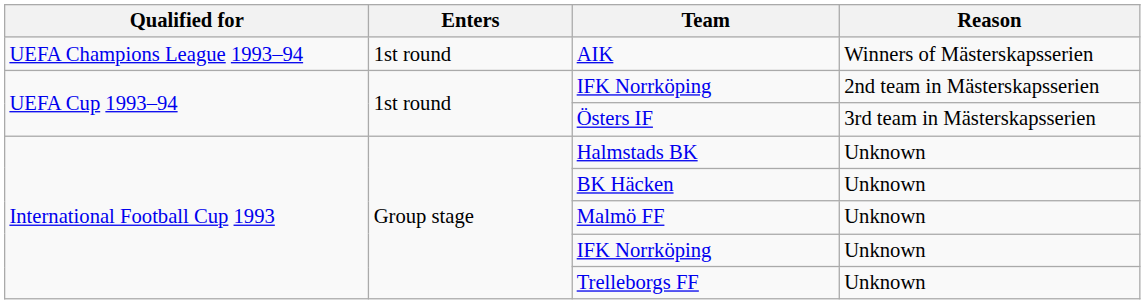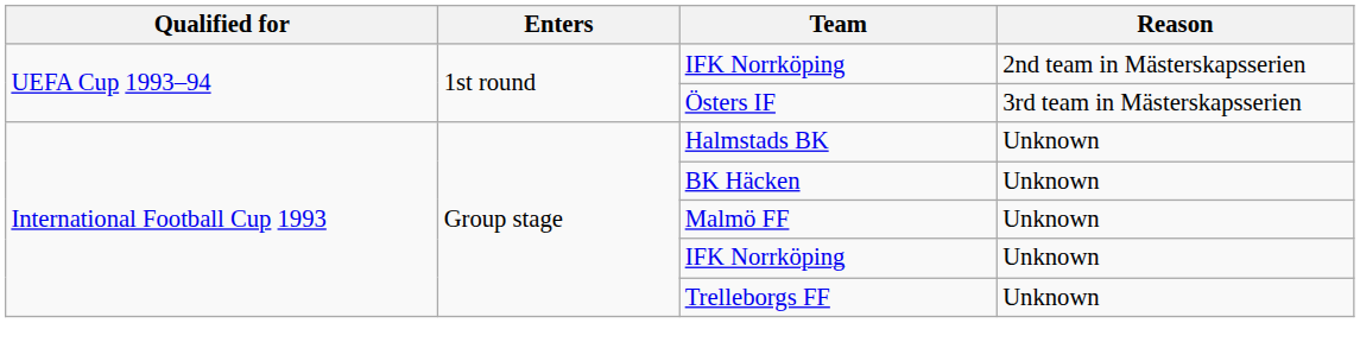- row: UEFA Champions League 1993–94 | 1st round | AIK | Winners of Mästerskapsserien
